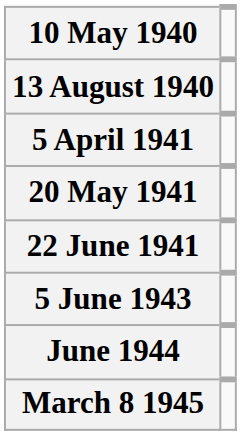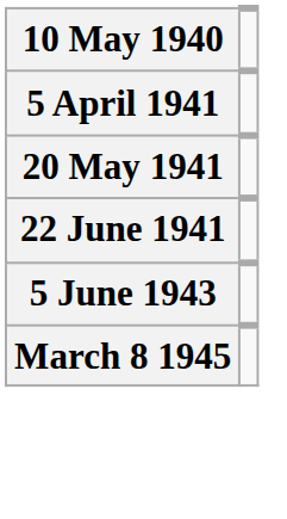- row: 13 August 1940
- row: June 1944
